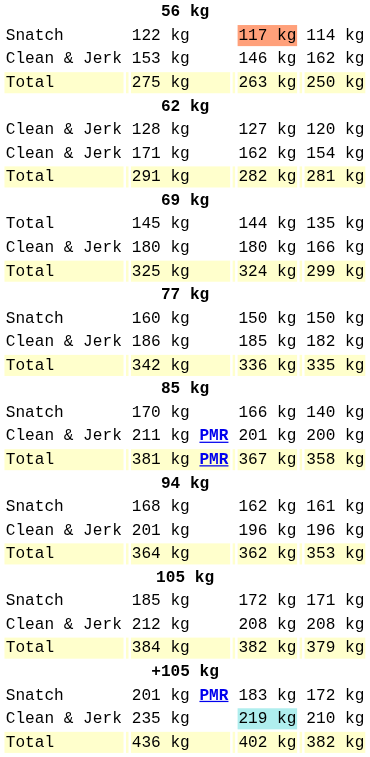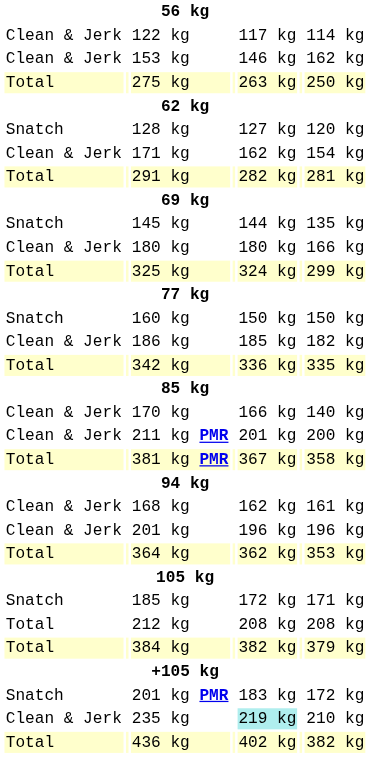122 kg | column 1: Snatch -> Clean & Jerk
122 kg | column 5: lightsalmon background -> no background
128 kg | column 1: Clean & Jerk -> Snatch
145 kg | column 1: Total -> Snatch
170 kg | column 1: Snatch -> Clean & Jerk
168 kg | column 1: Snatch -> Clean & Jerk
212 kg | column 1: Clean & Jerk -> Total
